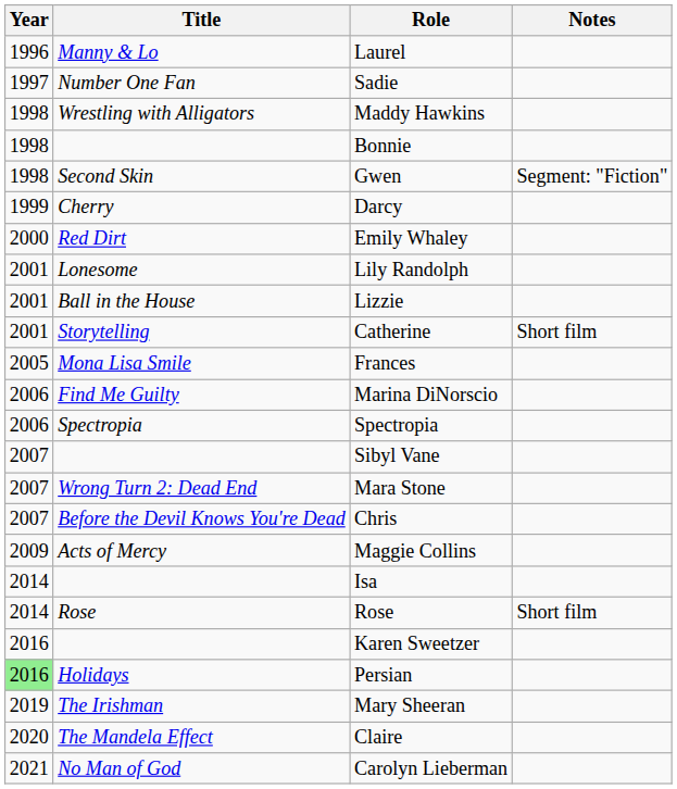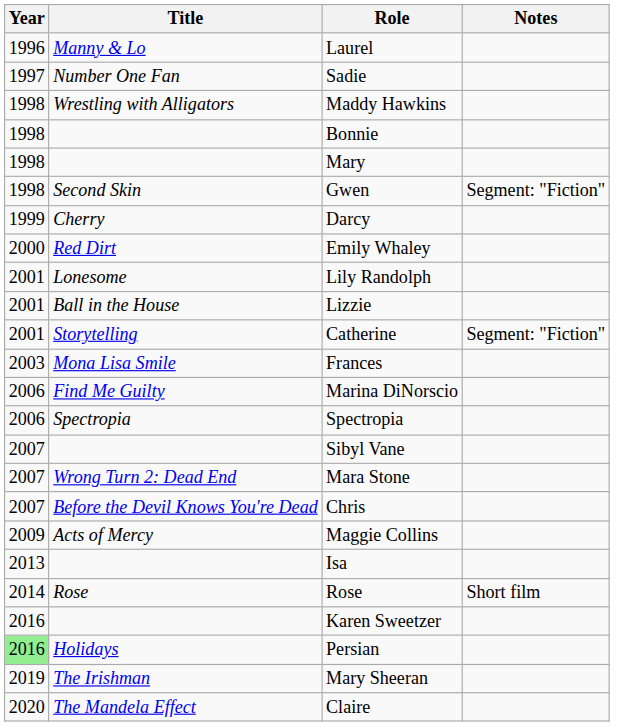+ row: 1998 | Mary
Catherine | Notes: Short film -> Segment: "Fiction"
Frances | Year: 2005 -> 2003
Isa | Year: 2014 -> 2013
- row: 2021 | No Man of God | Carolyn Lieberman
